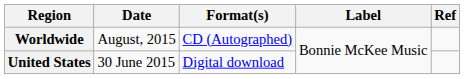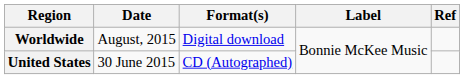Worldwide | Format(s): CD (Autographed) -> Digital download
United States | Format(s): Digital download -> CD (Autographed)
